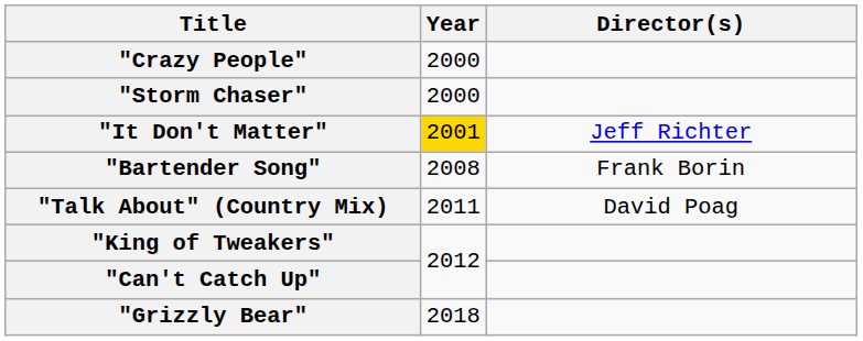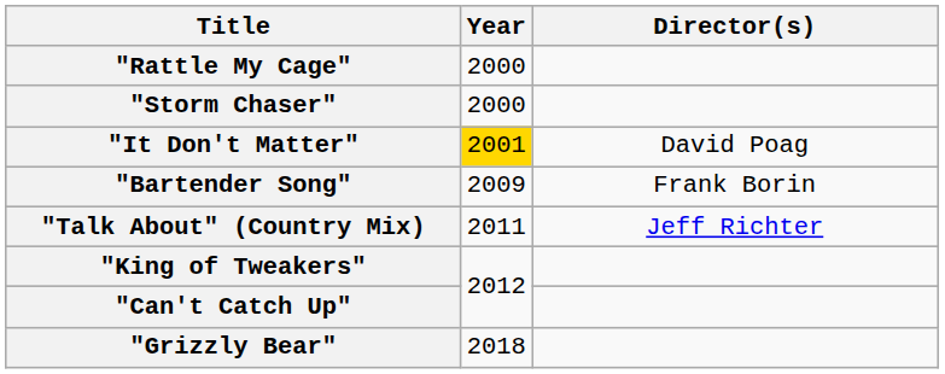+ row: "Rattle My Cage" | 2000
- row: "Crazy People" | 2000
"It Don't Matter" | Director(s): Jeff Richter -> David Poag
"Bartender Song" | Year: 2008 -> 2009
"Talk About" (Country Mix) | Director(s): David Poag -> Jeff Richter
